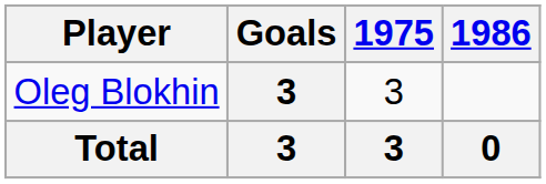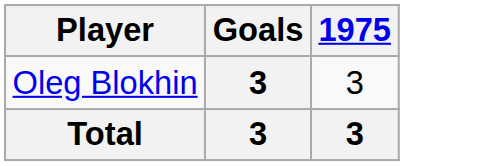- column: 1986 | 0
